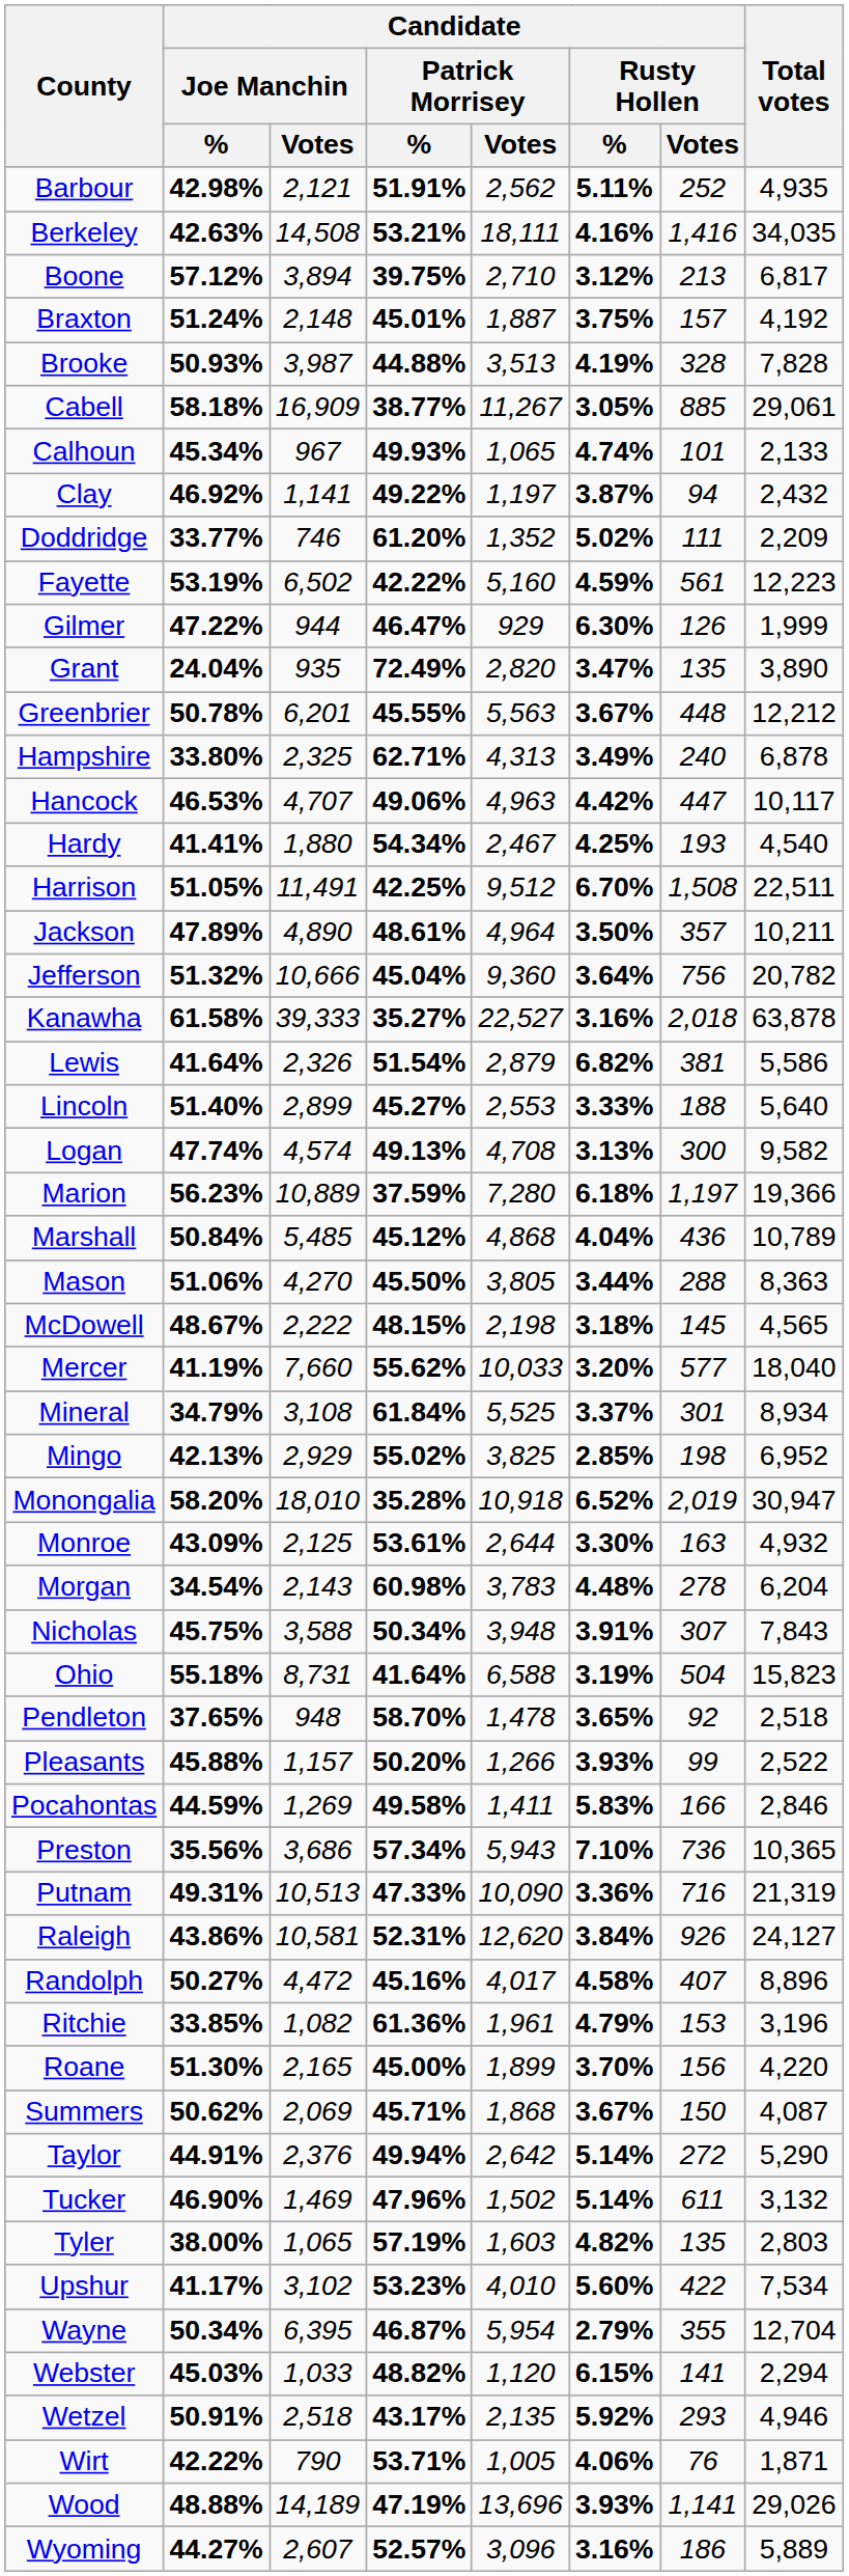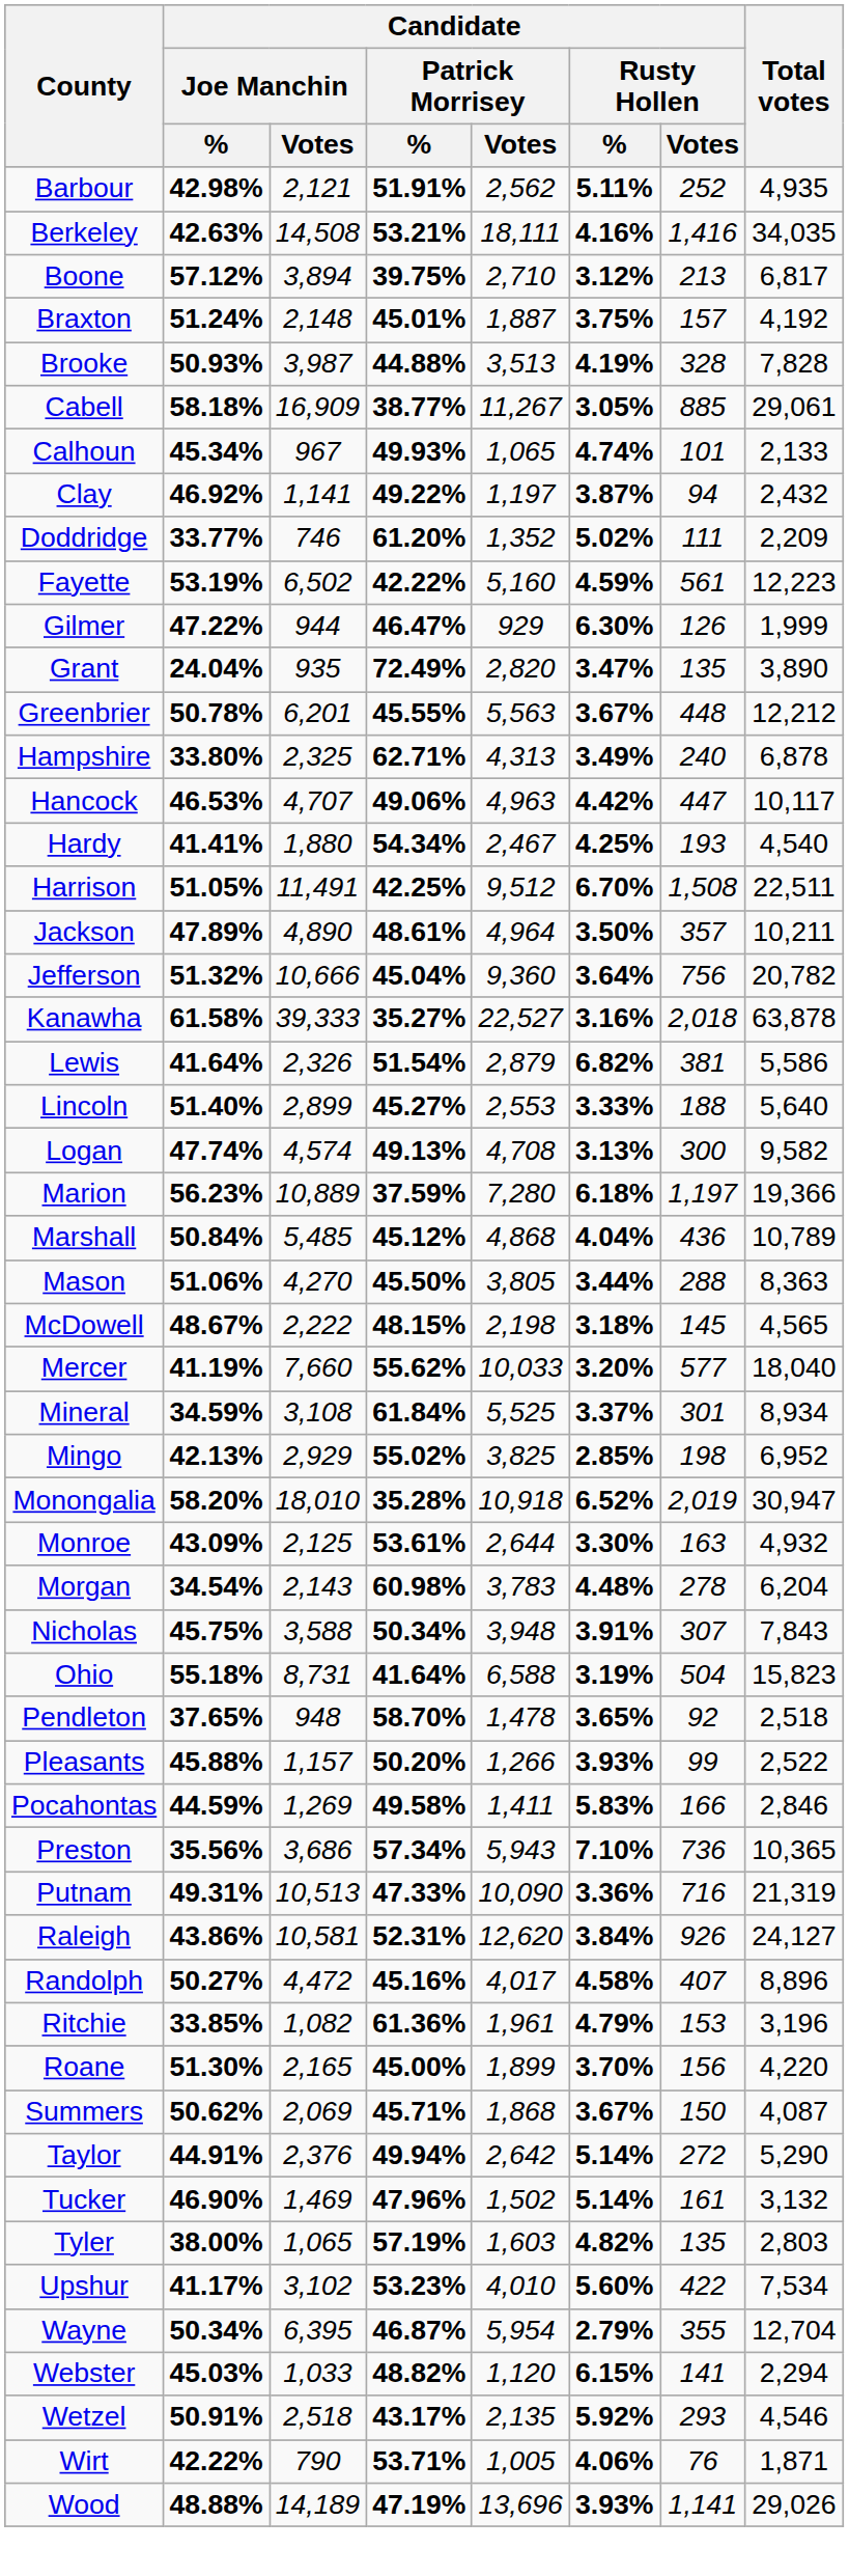Mineral | Candidate / Joe Manchin / %: 34.79% -> 34.59%
Tucker | Candidate / Rusty Hollen / Votes: 611 -> 161
Wetzel | Total votes: 4,946 -> 4,546
- row: Wyoming | 44.27% | 2,607 | 52.57% | 3,096 | 3.16% | 186 | 5,889
